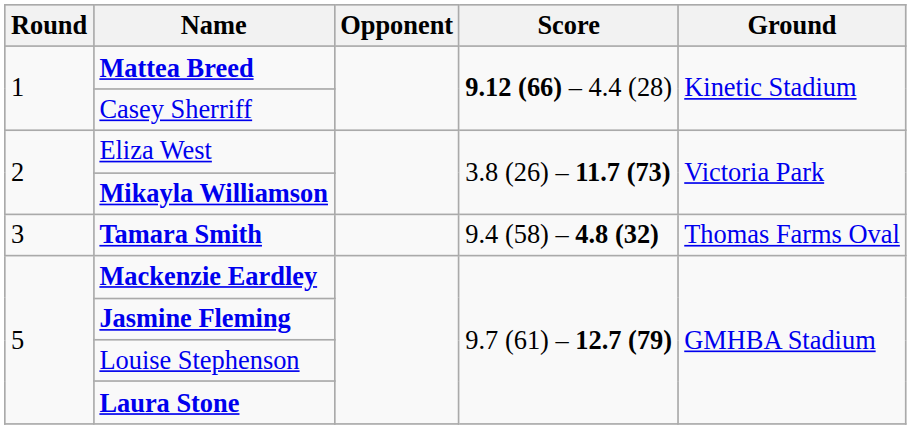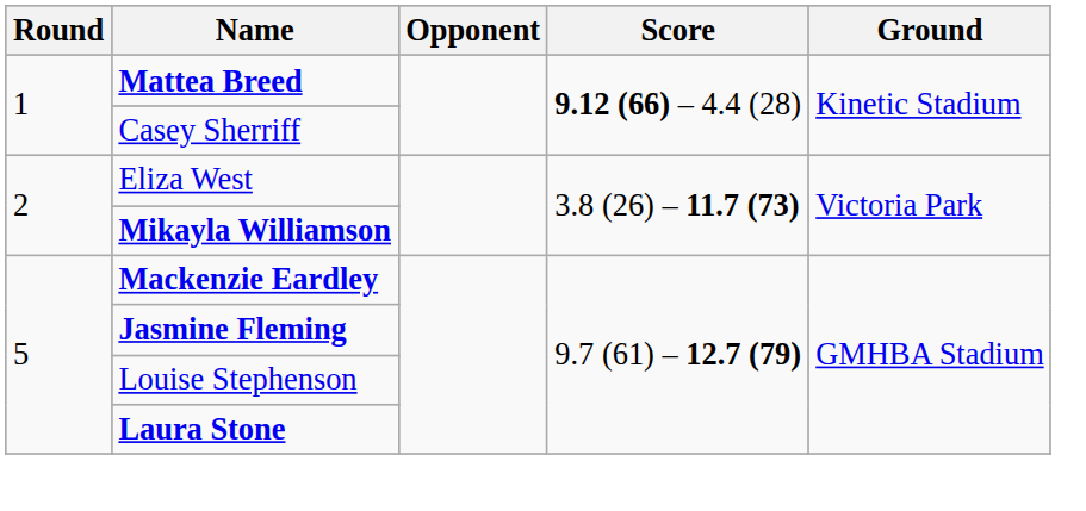- row: 3 | Tamara Smith | 9.4 (58) – 4.8 (32) | Thomas Farms Oval
